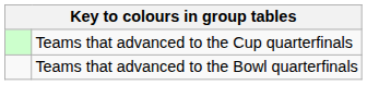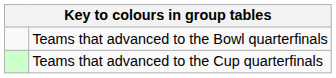rows swapped: Teams that advanced to the Cup quarterfinals <-> Teams that advanced to the Bowl quarterfinals
